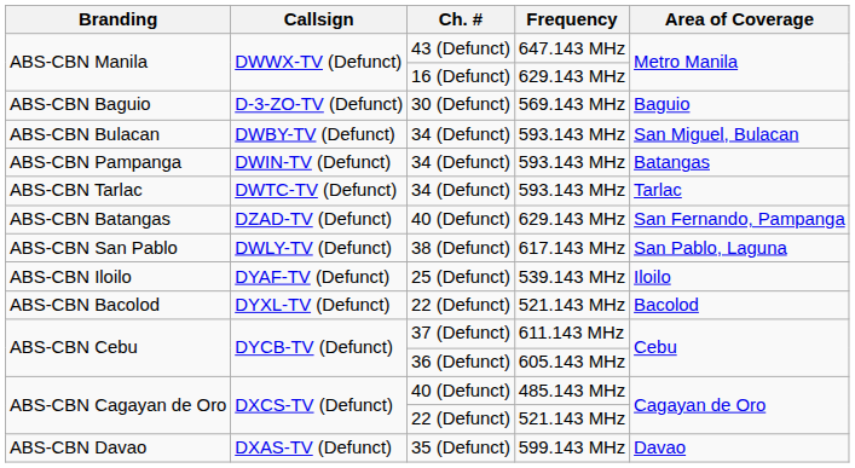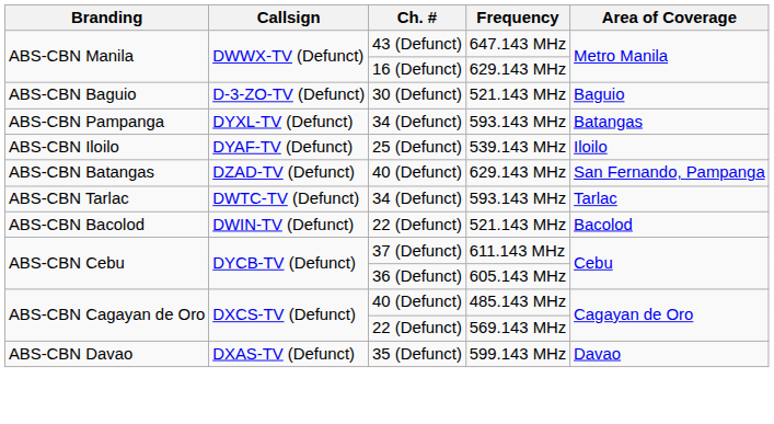ABS-CBN Baguio | Frequency: 569.143 MHz -> 521.143 MHz
- row: ABS-CBN Bulacan | DWBY-TV (Defunct) | 34 (Defunct) | 593.143 MHz | San Miguel, Bulacan
ABS-CBN Pampanga | Callsign: DWIN-TV (Defunct) -> DYXL-TV (Defunct)
rows swapped: ABS-CBN Tarlac <-> ABS-CBN Iloilo
- row: ABS-CBN San Pablo | DWLY-TV (Defunct) | 38 (Defunct) | 617.143 MHz | San Pablo, Laguna
ABS-CBN Bacolod | Callsign: DYXL-TV (Defunct) -> DWIN-TV (Defunct)
ABS-CBN Cagayan de Oro / 22 (Defunct) | Frequency: 521.143 MHz -> 569.143 MHz
